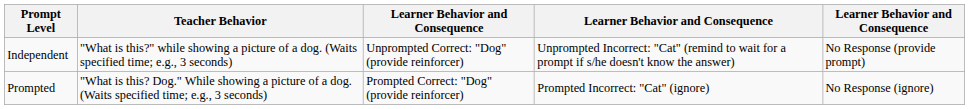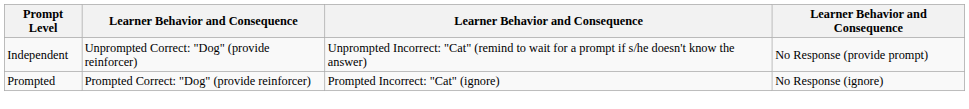- column: Teacher Behavior | "What is this?" while showing a picture of a dog. (Waits specified time; e.g., 3 seconds) | "What is this? Dog." While showing a picture of a dog. (Waits specified time; e.g., 3 seconds)
